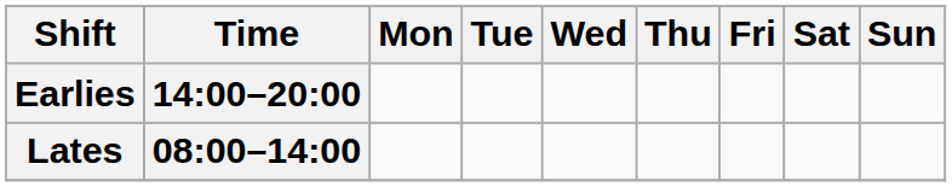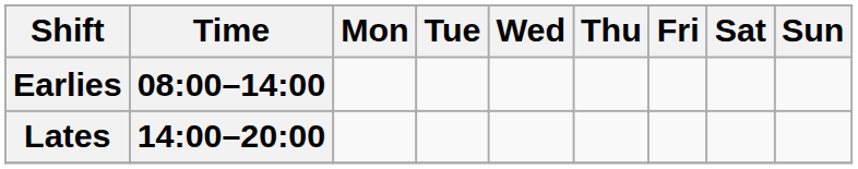Earlies | Time: 14:00–20:00 -> 08:00–14:00
Lates | Time: 08:00–14:00 -> 14:00–20:00
